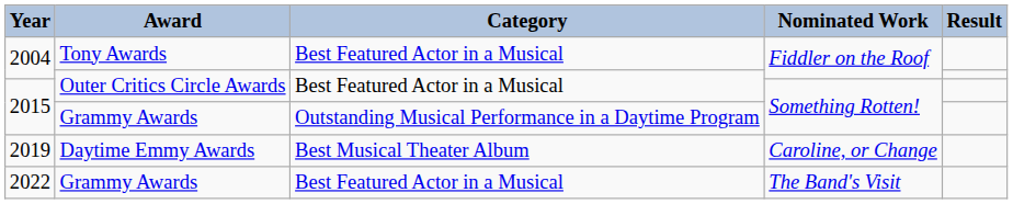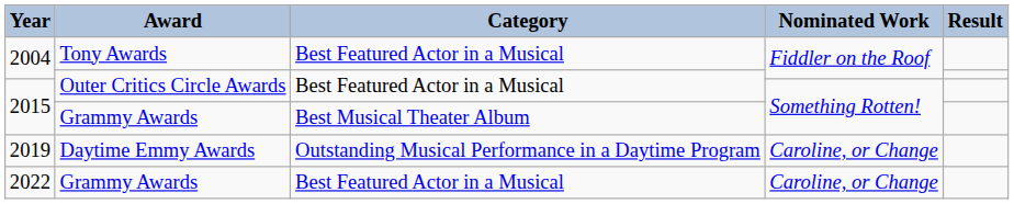2015 / Grammy Awards | Category: Outstanding Musical Performance in a Daytime Program -> Best Musical Theater Album
2019 | Category: Best Musical Theater Album -> Outstanding Musical Performance in a Daytime Program
2022 | Nominated Work: The Band's Visit -> Caroline, or Change
